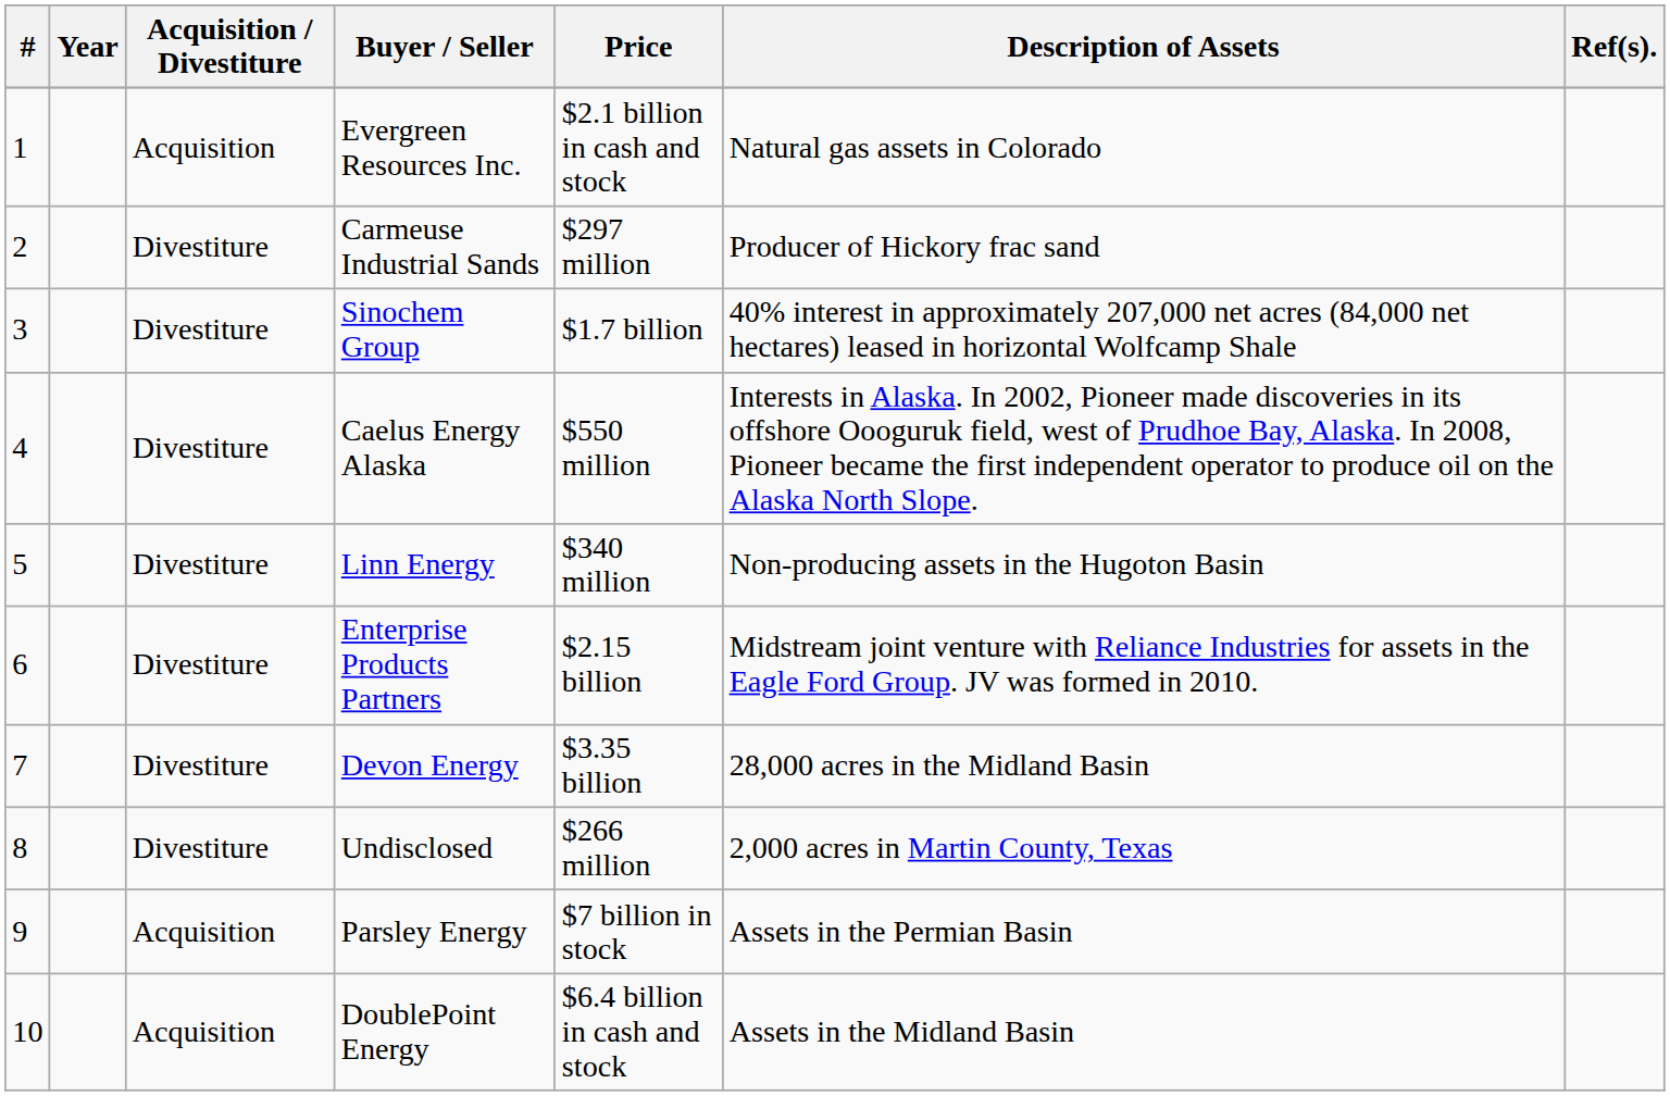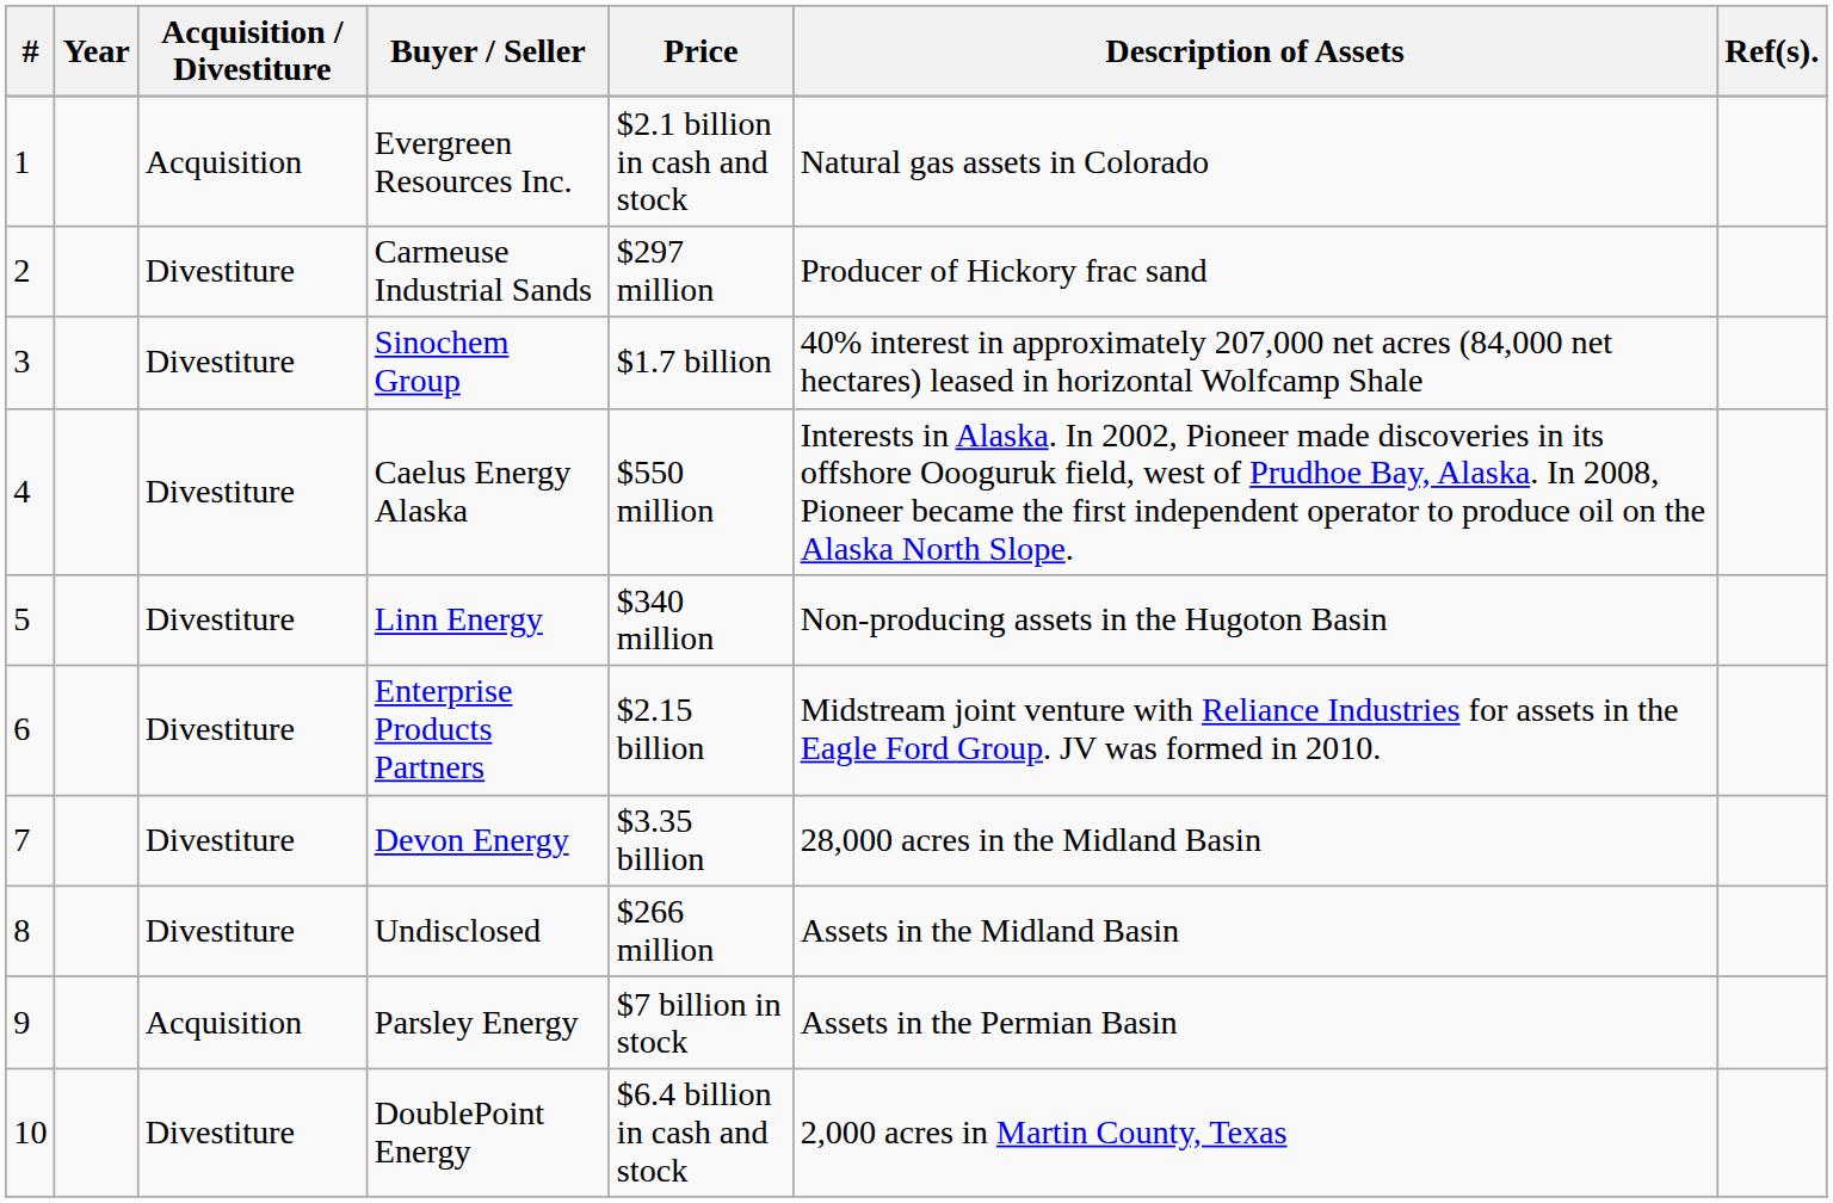Undisclosed | Description of Assets: 2,000 acres in Martin County, Texas -> Assets in the Midland Basin
DoublePoint Energy | Acquisition / Divestiture: Acquisition -> Divestiture
DoublePoint Energy | Description of Assets: Assets in the Midland Basin -> 2,000 acres in Martin County, Texas
